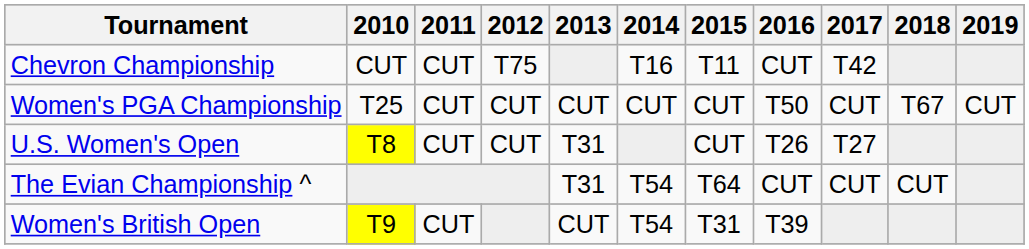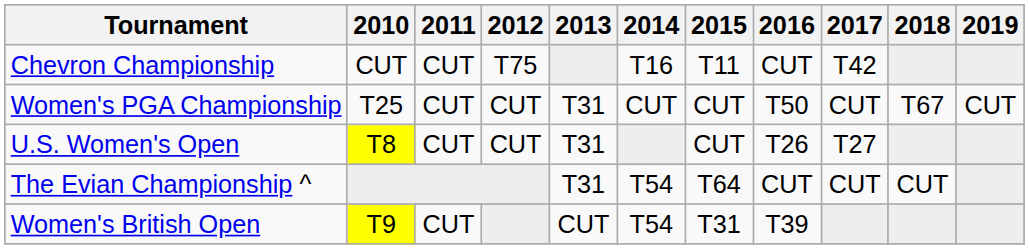Women's PGA Championship | 2013: CUT -> T31
